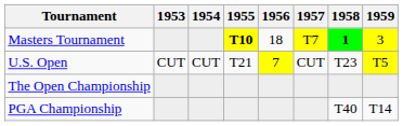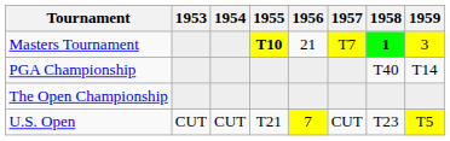Masters Tournament | 1956: 18 -> 21
rows swapped: U.S. Open <-> PGA Championship
